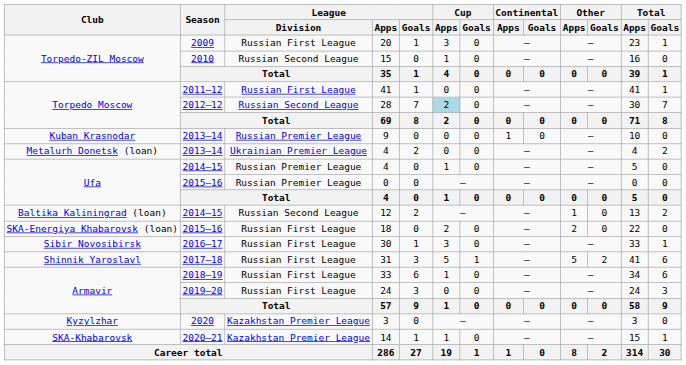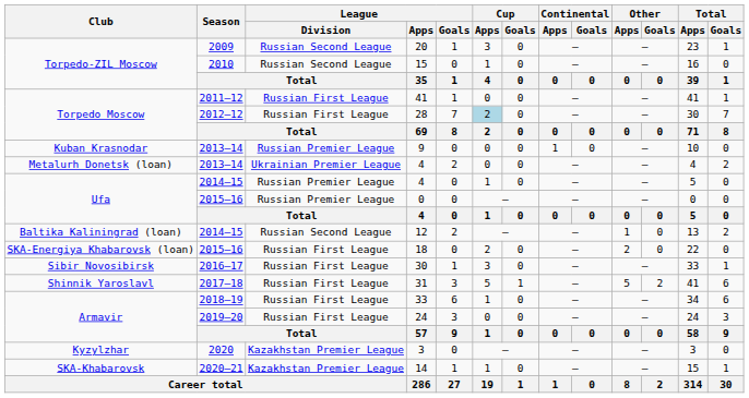20 | League / Division: Russian First League -> Russian Second League
28 | League / Division: Russian Second League -> Russian First League
